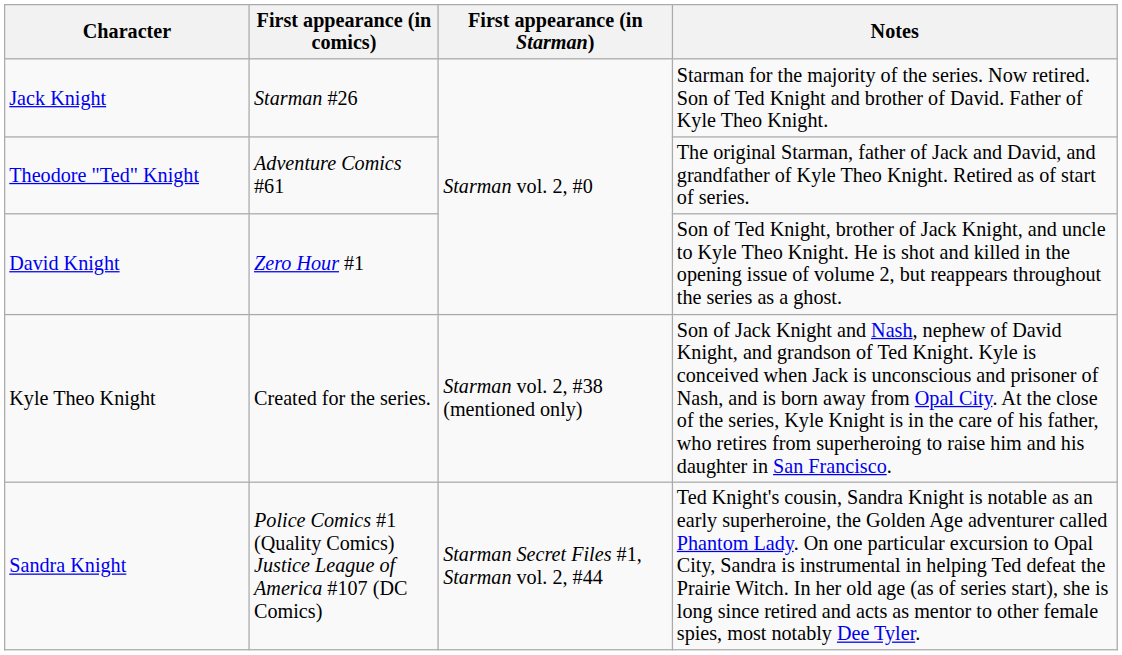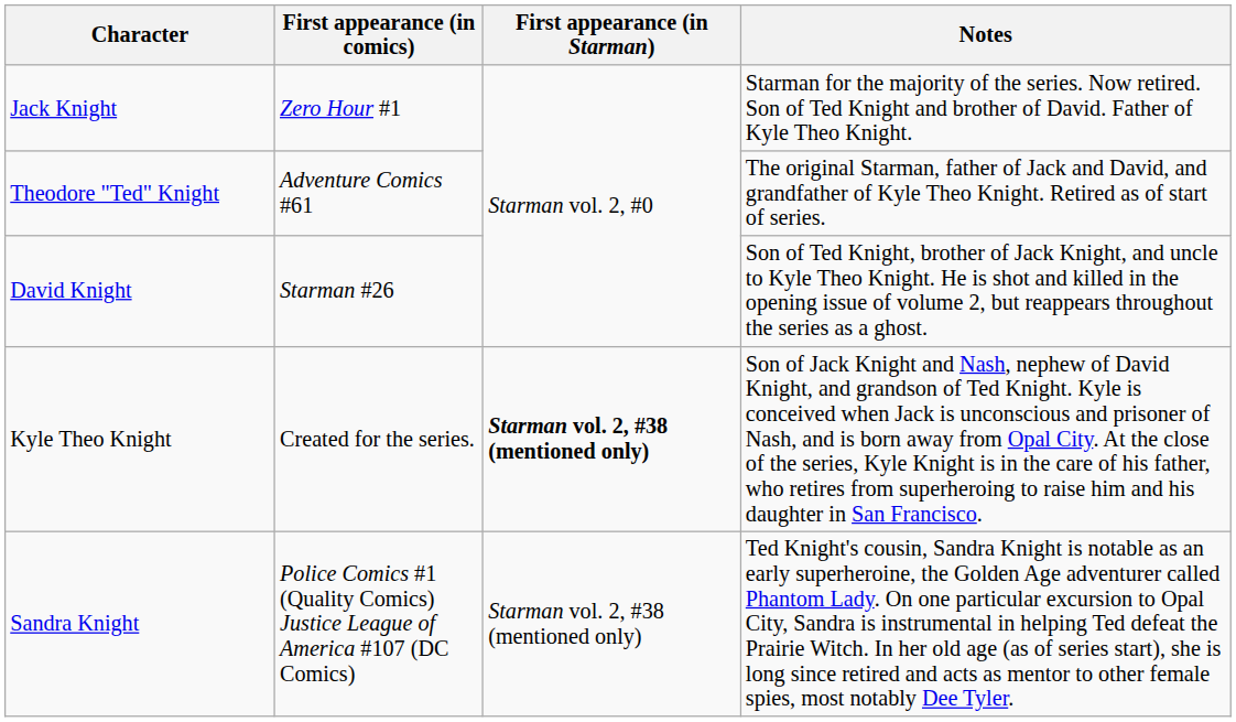Jack Knight | First appearance (in comics): Starman #26 -> Zero Hour #1
David Knight | First appearance (in comics): Zero Hour #1 -> Starman #26
Kyle Theo Knight | First appearance (in Starman): normal -> bold
Sandra Knight | First appearance (in Starman): Starman Secret Files #1, Starman vol. 2, #44 -> Starman vol. 2, #38 (mentioned only)
